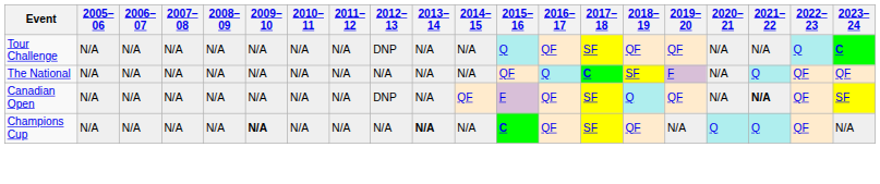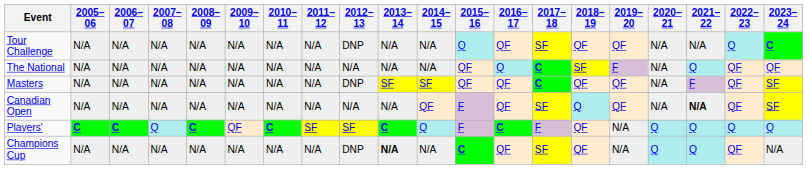+ row: Masters | N/A | N/A | N/A | N/A | N/A | N/A | N/A | DNP | SF | SF | QF | QF | C | QF | QF | N/A | F | QF | SF
Canadian Open | 2012–13: DNP -> N/A
+ row: Players' | C | C | Q | C | QF | C | SF | SF | C | Q | F | C | F | QF | N/A | Q | Q | Q | Q
Champions Cup | 2009–10: bold -> normal
Champions Cup | 2012–13: N/A -> DNP
